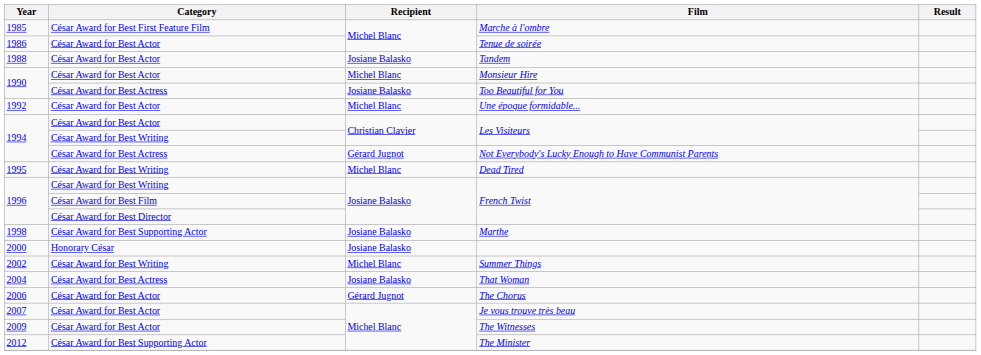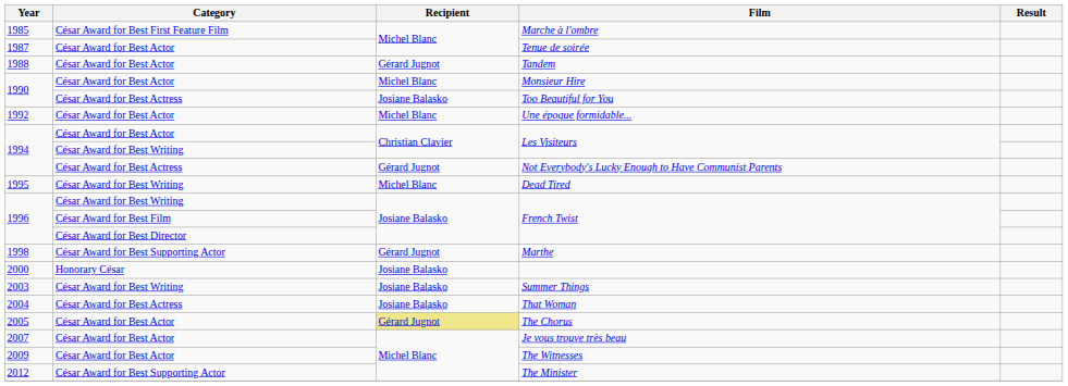Tenue de soirée | Year: 1986 -> 1987
Tandem | Recipient: Josiane Balasko -> Gérard Jugnot
Marthe | Recipient: Josiane Balasko -> Gérard Jugnot
Summer Things | Year: 2002 -> 2003
Summer Things | Recipient: Michel Blanc -> Josiane Balasko
The Chorus | Year: 2006 -> 2005
The Chorus | Recipient: no background -> khaki background
